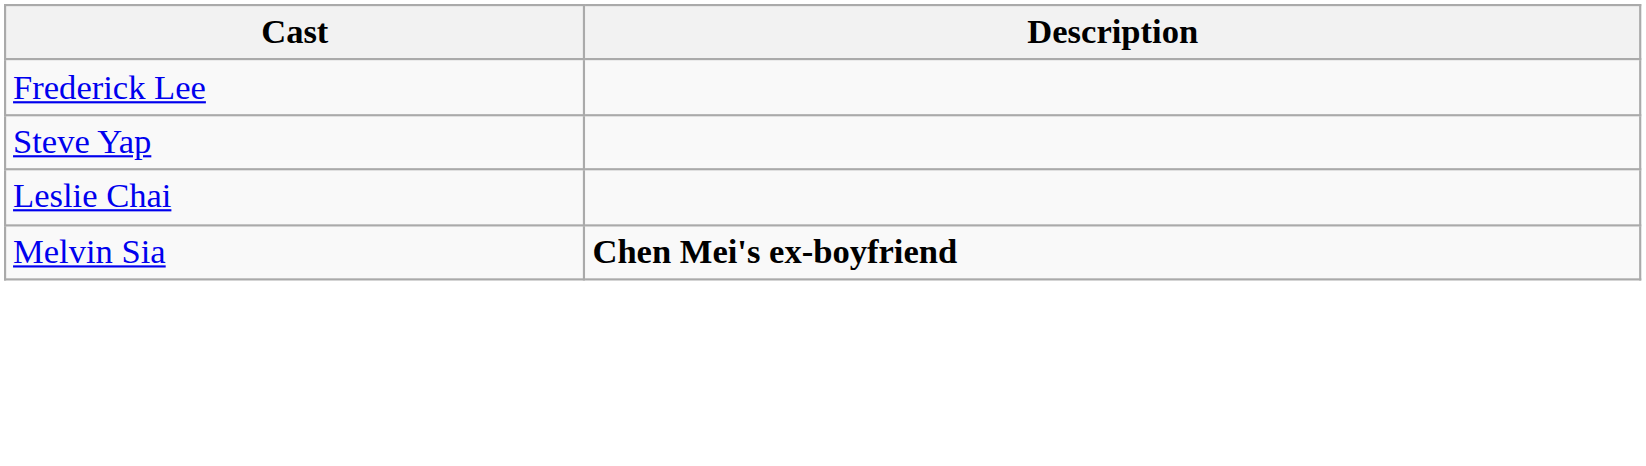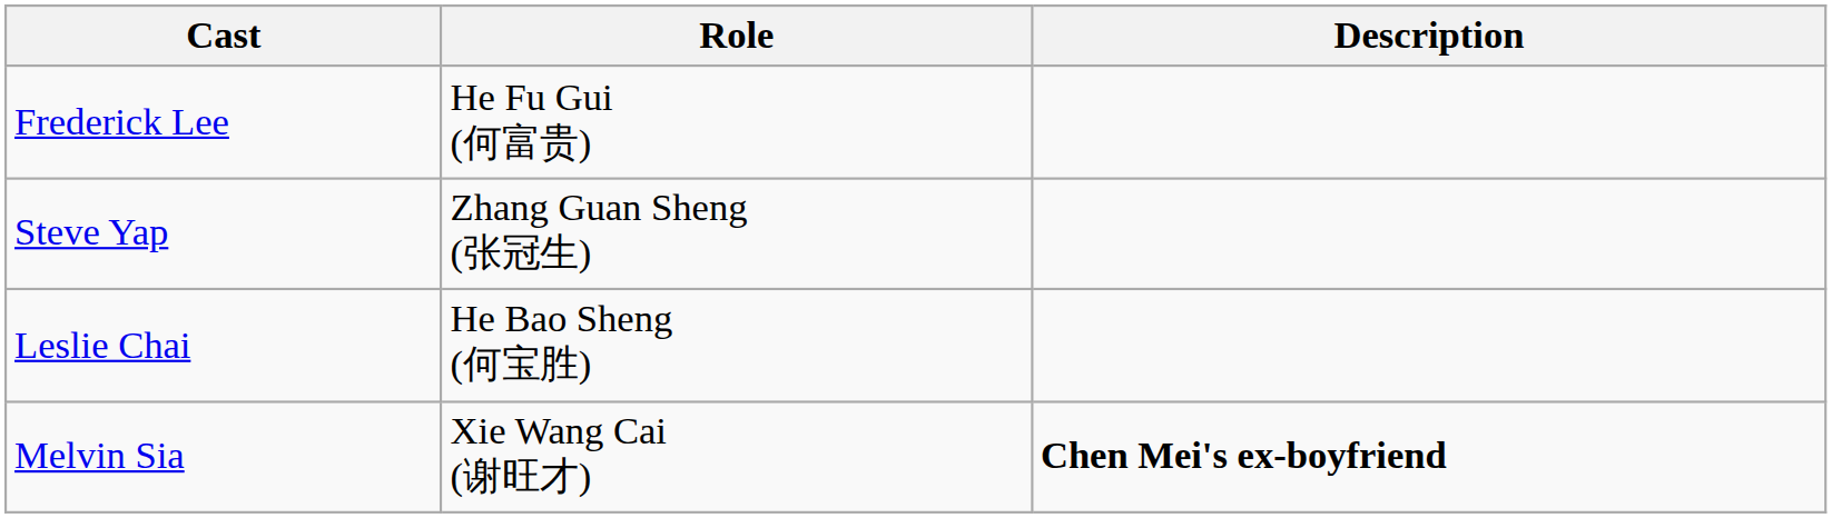+ column: Role | He Fu Gui (何富贵) | Zhang Guan Sheng (张冠生) | He Bao Sheng (何宝胜) | Xie Wang Cai (谢旺才)
